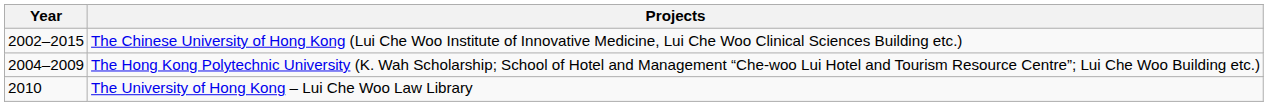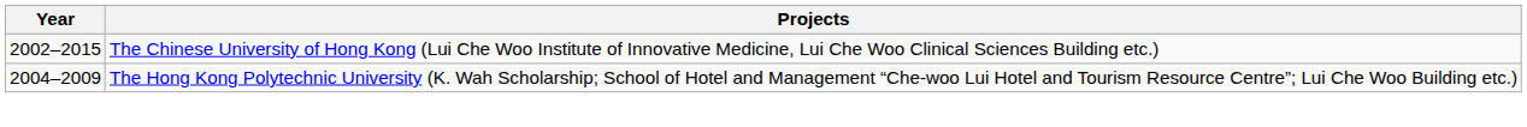- row: 2010 | The University of Hong Kong – Lui Che Woo Law Library
